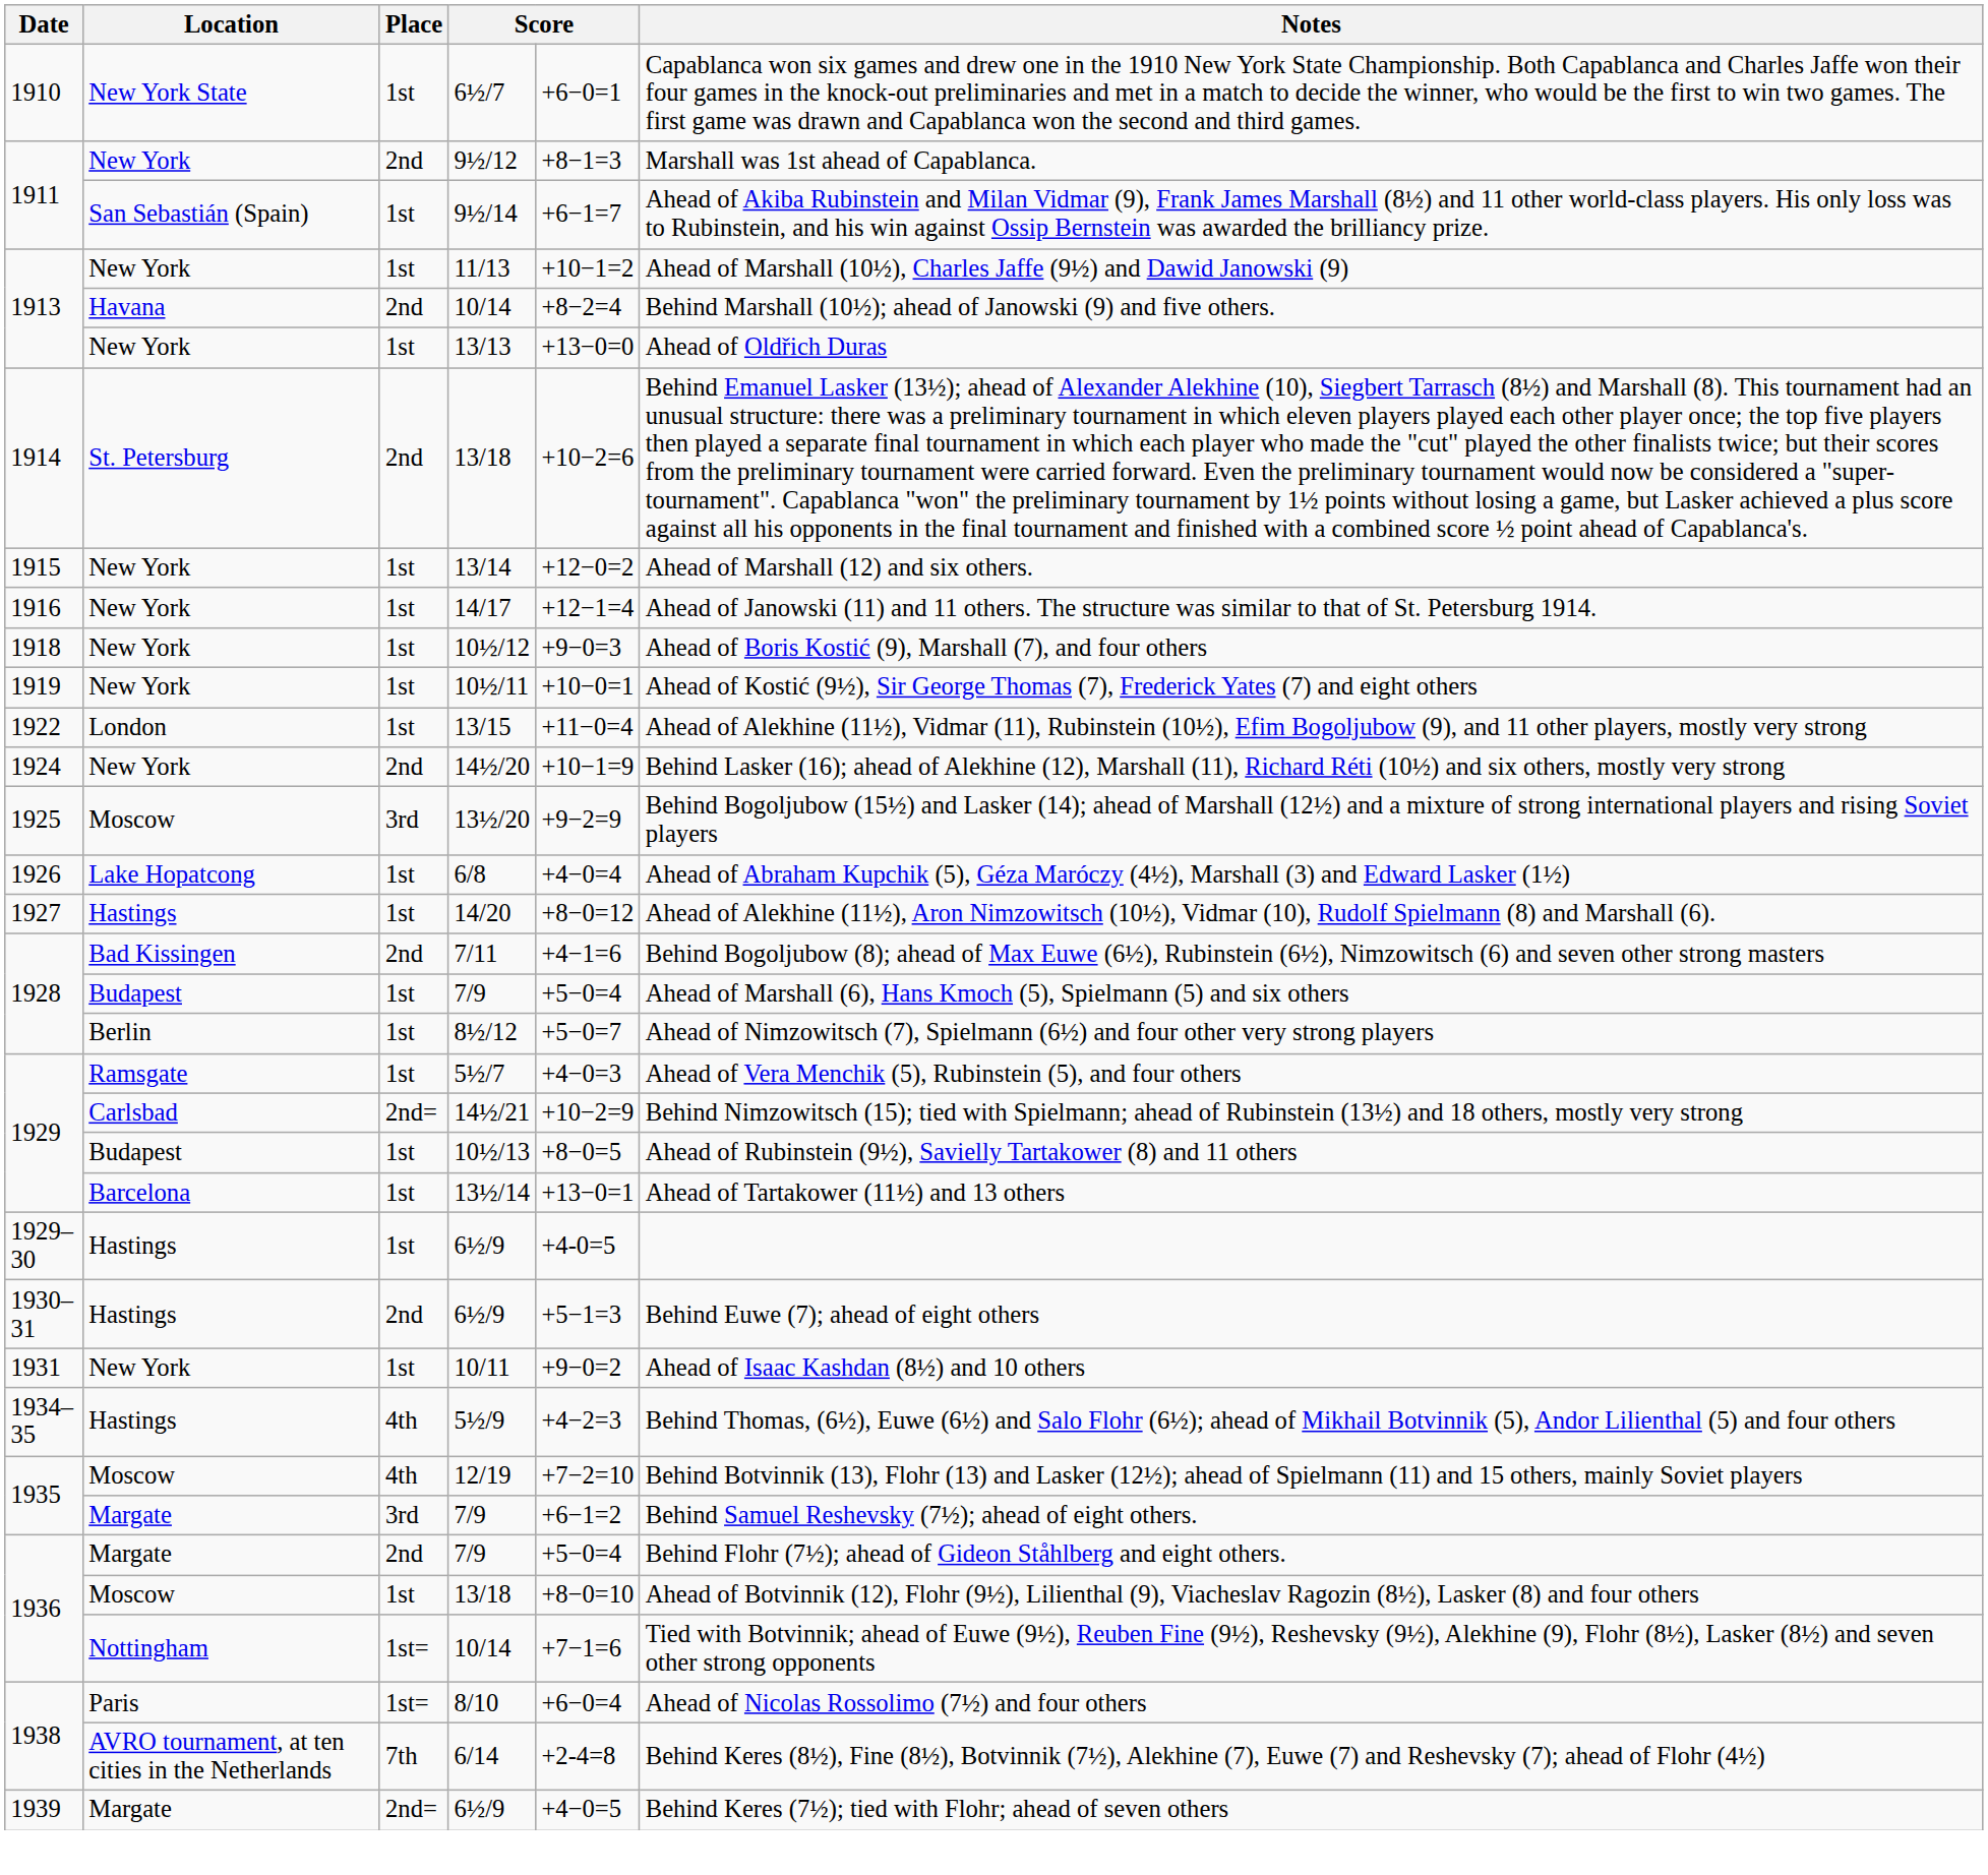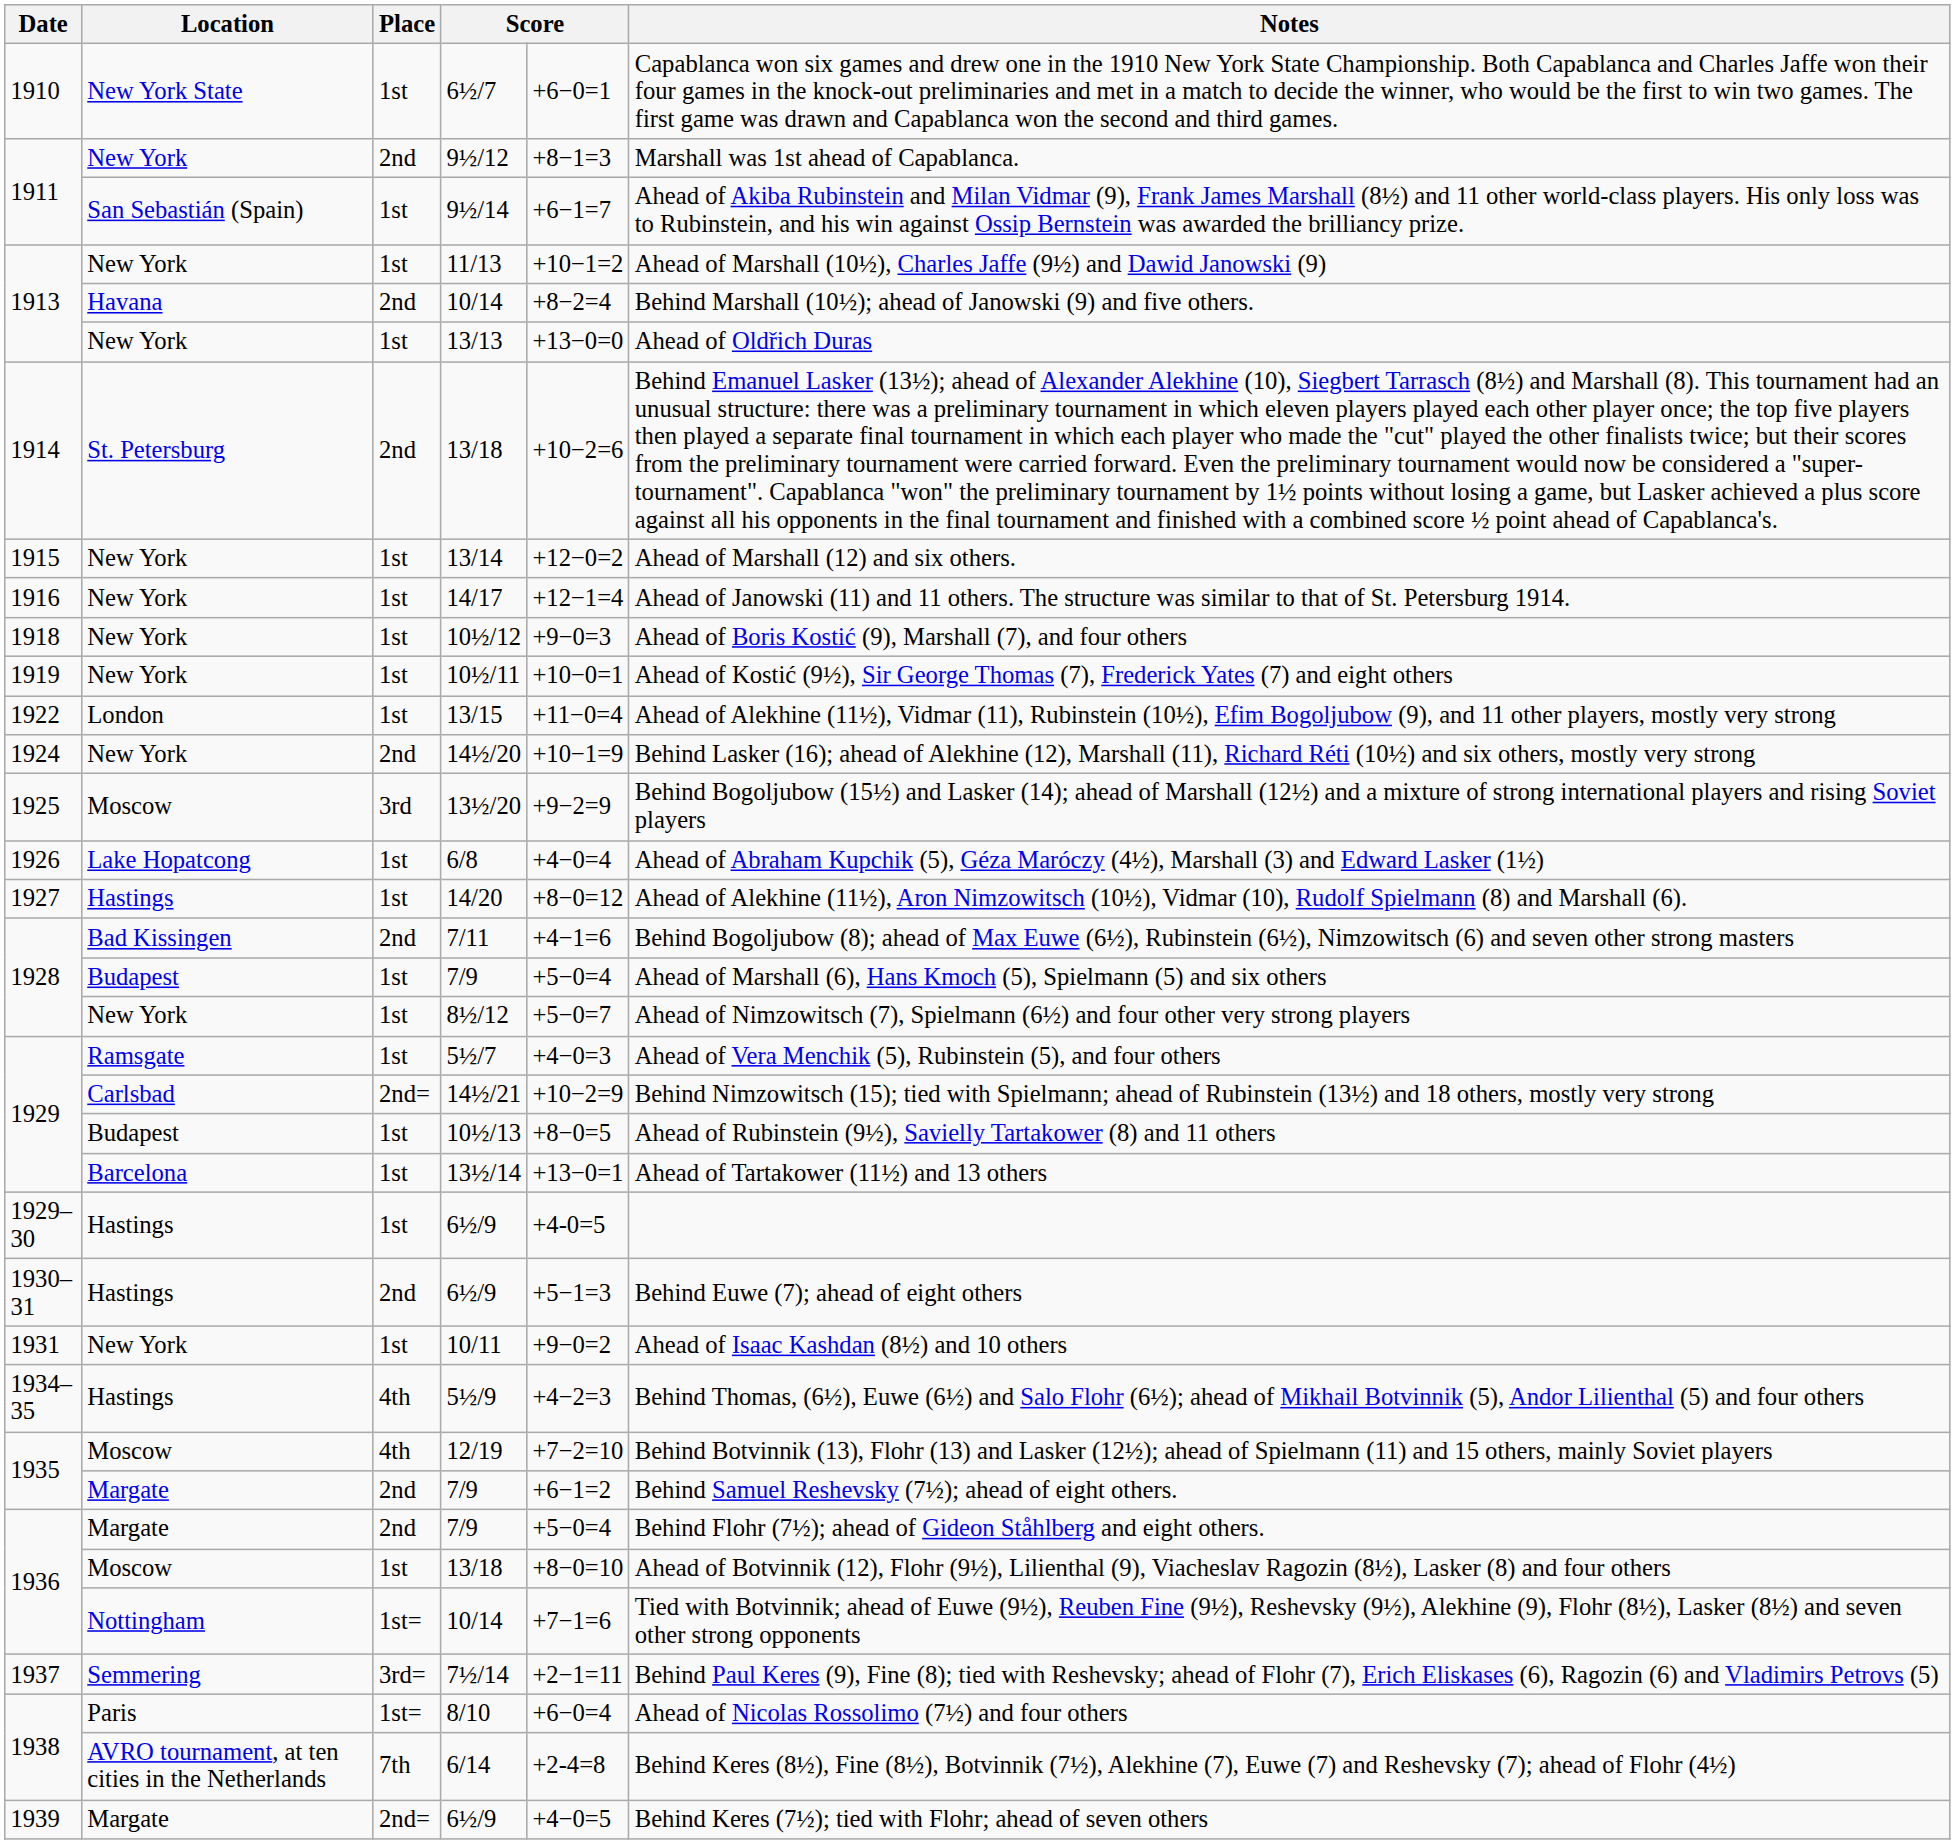8½/12 | Location: Berlin -> New York
1935 / 7/9 | Place: 3rd -> 2nd
+ row: 1937 | Semmering | 3rd= | 7½/14 | +2−1=11 | Behind Paul Keres (9), Fine (8); tied with Reshevsky; ahead of Flohr (7), Erich Eliskases (6), Ragozin (6) and Vladimirs Petrovs (5)
